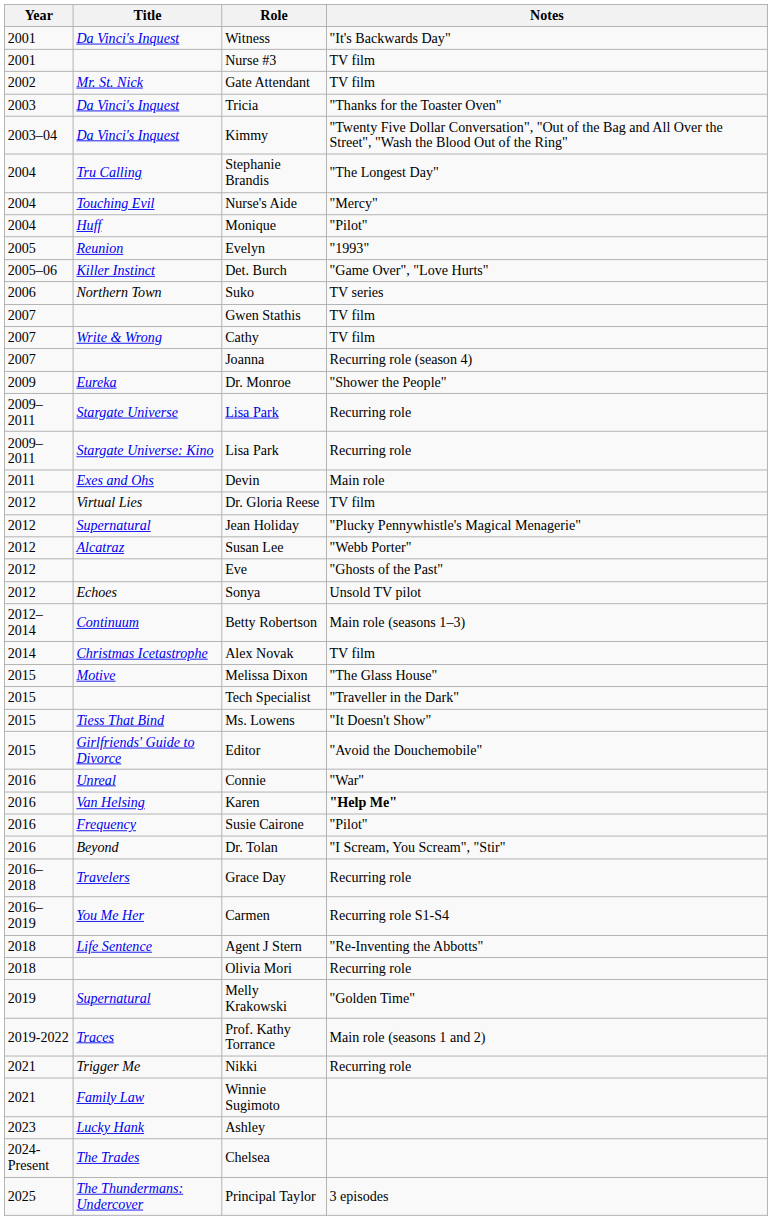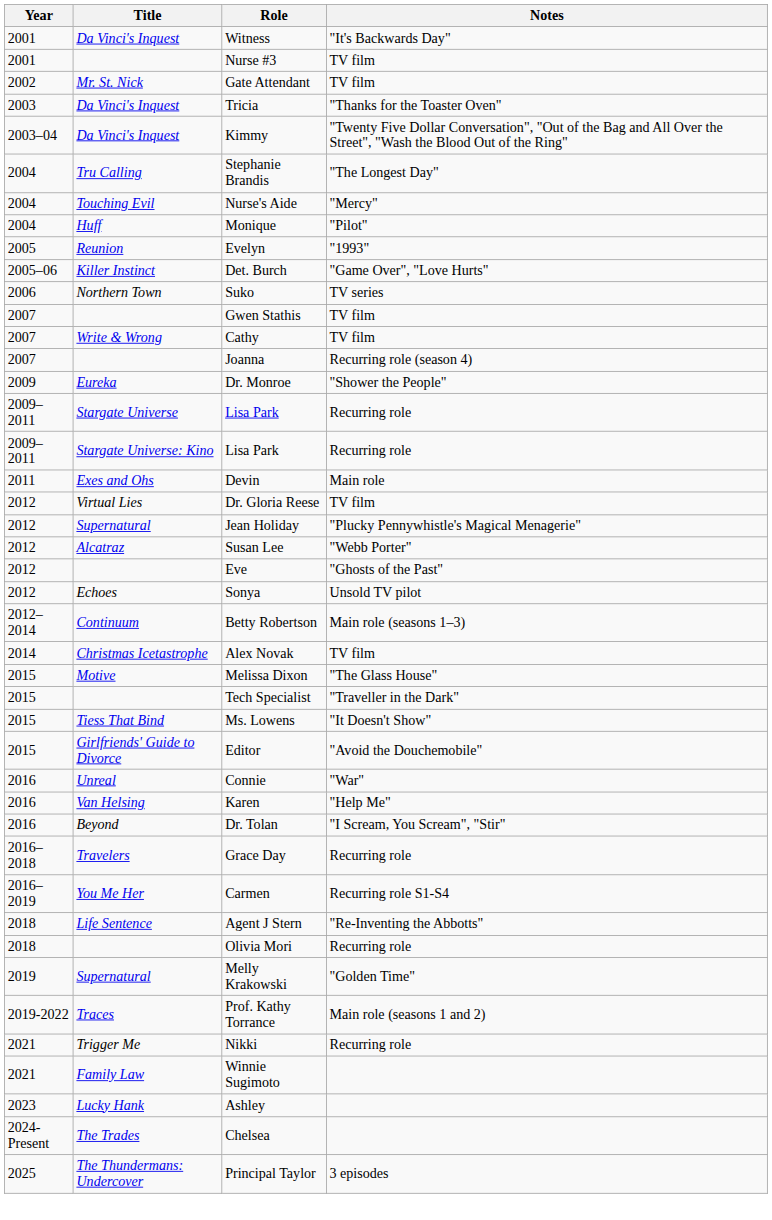Karen | Notes: bold -> normal
- row: 2016 | Frequency | Susie Cairone | "Pilot"
